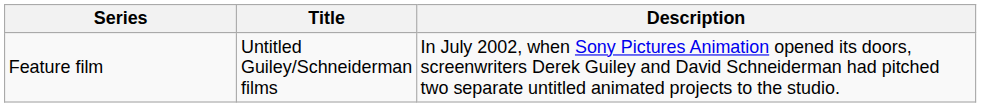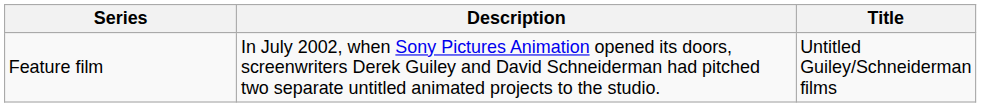columns swapped: Title <-> Description
